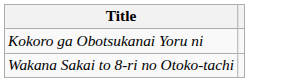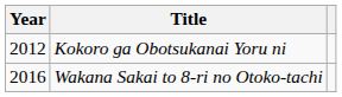+ column: Year | 2012 | 2016
